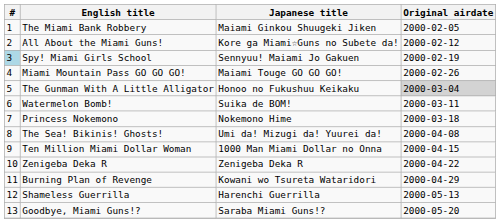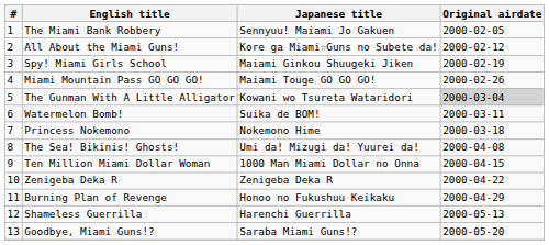The Miami Bank Robbery | Japanese title: Maiami Ginkou Shuugeki Jiken -> Sennyuu! Maiami Jo Gakuen
Spy! Miami Girls School | #: lightblue background -> no background
Spy! Miami Girls School | Japanese title: Sennyuu! Maiami Jo Gakuen -> Maiami Ginkou Shuugeki Jiken
The Gunman With A Little Alligator | Japanese title: Honoo no Fukushuu Keikaku -> Kowani wo Tsureta Wataridori
Burning Plan of Revenge | Japanese title: Kowani wo Tsureta Wataridori -> Honoo no Fukushuu Keikaku
